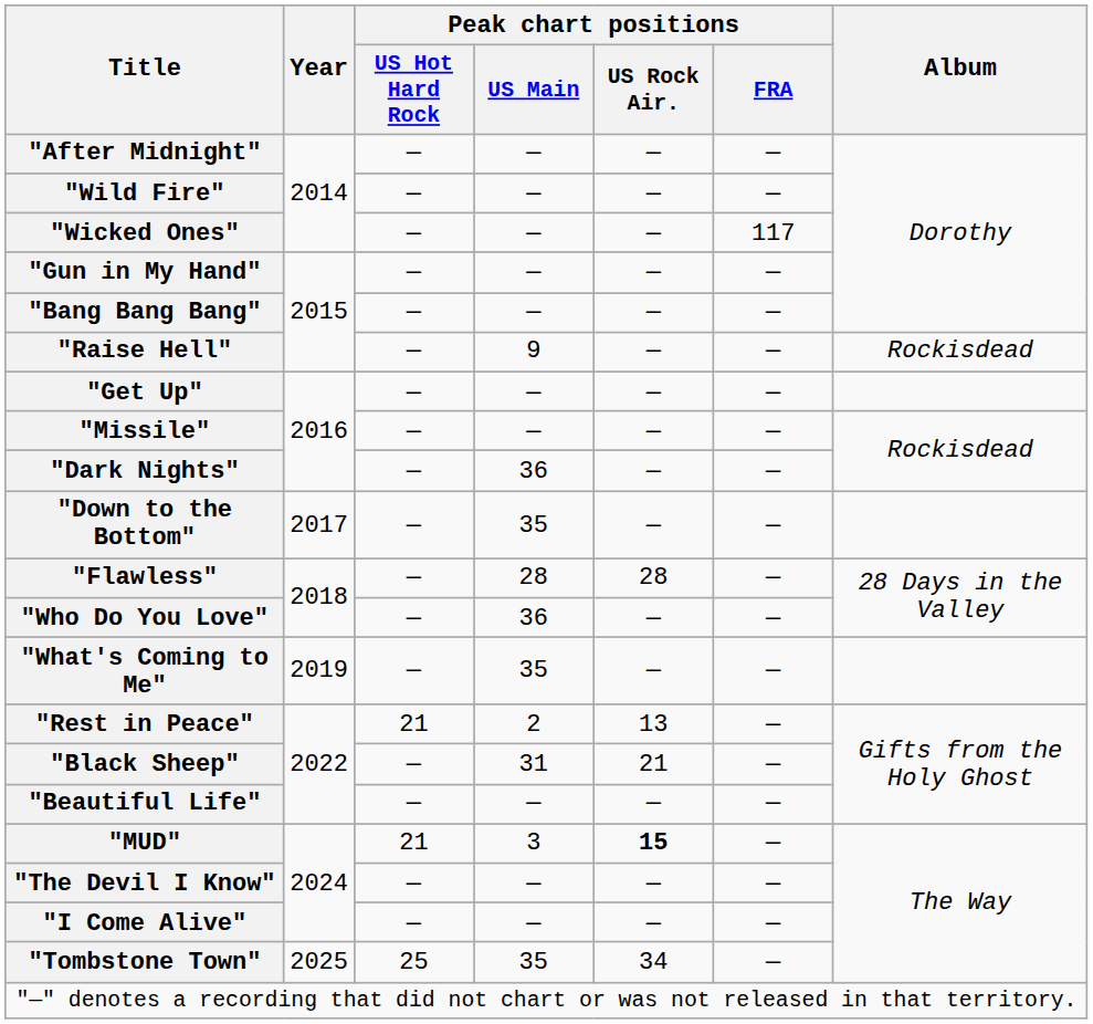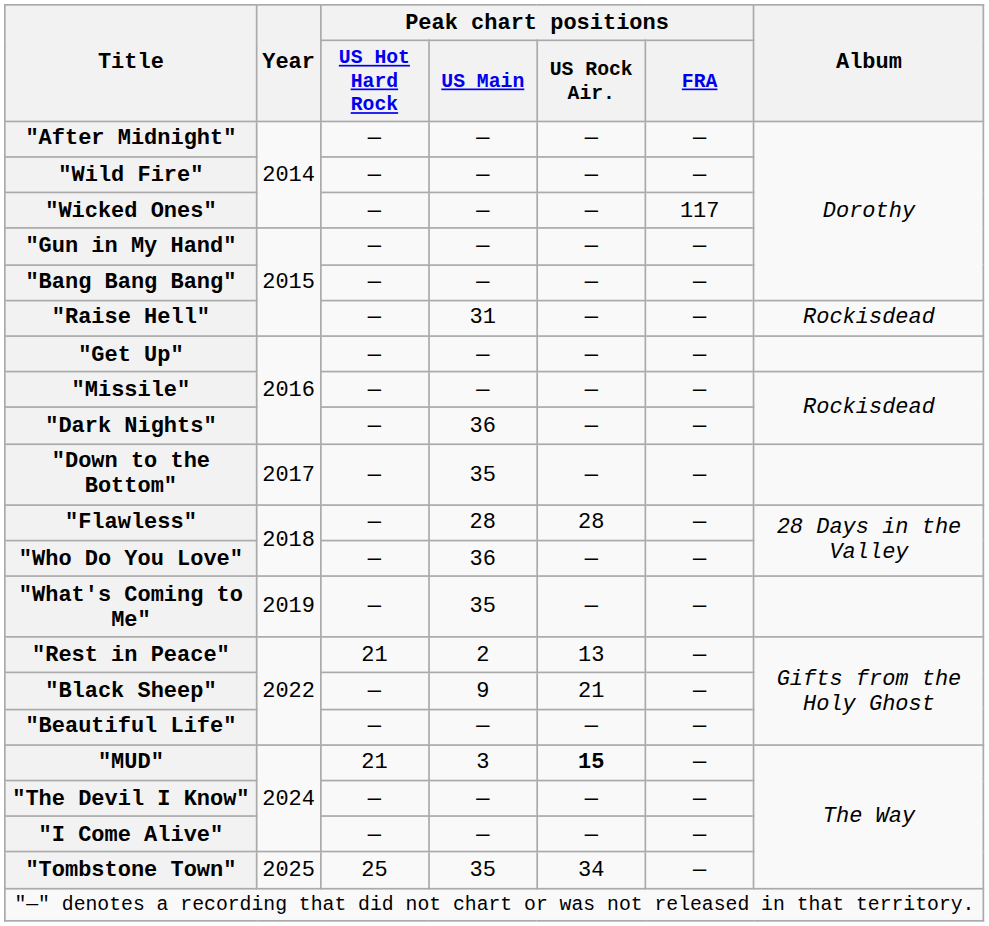"Raise Hell" | Peak chart positions / US Main: 9 -> 31
"Black Sheep" | Peak chart positions / US Main: 31 -> 9
